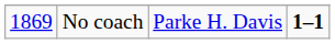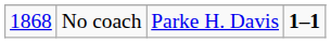No coach | column 1: 1869 -> 1868
